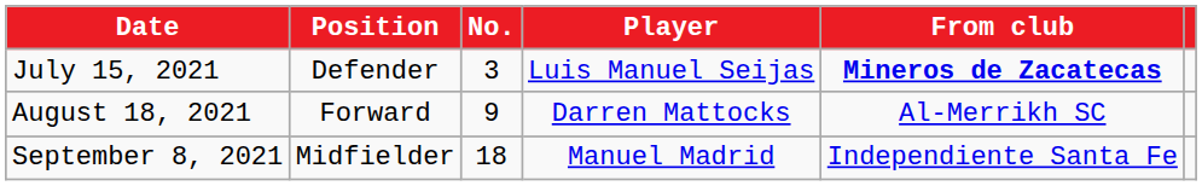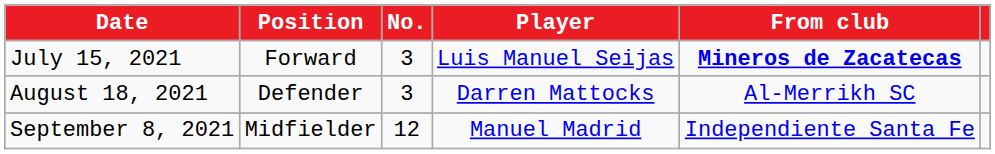July 15, 2021 | Position: Defender -> Forward
August 18, 2021 | Position: Forward -> Defender
August 18, 2021 | No.: 9 -> 3
September 8, 2021 | No.: 18 -> 12
